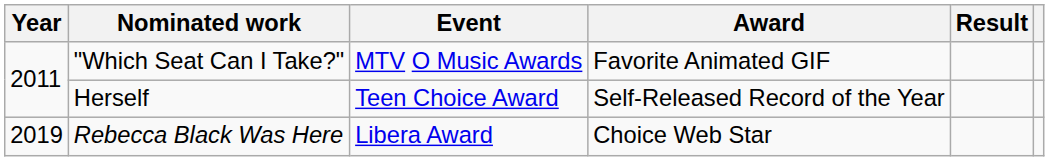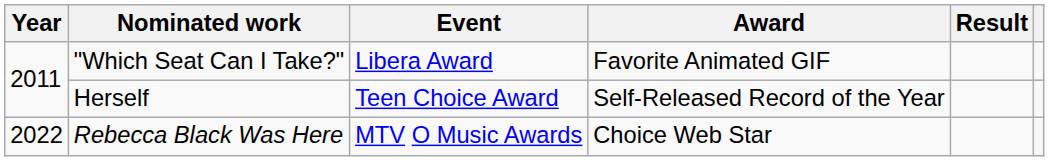"Which Seat Can I Take?" | Event: MTV O Music Awards -> Libera Award
Rebecca Black Was Here | Year: 2019 -> 2022
Rebecca Black Was Here | Event: Libera Award -> MTV O Music Awards
